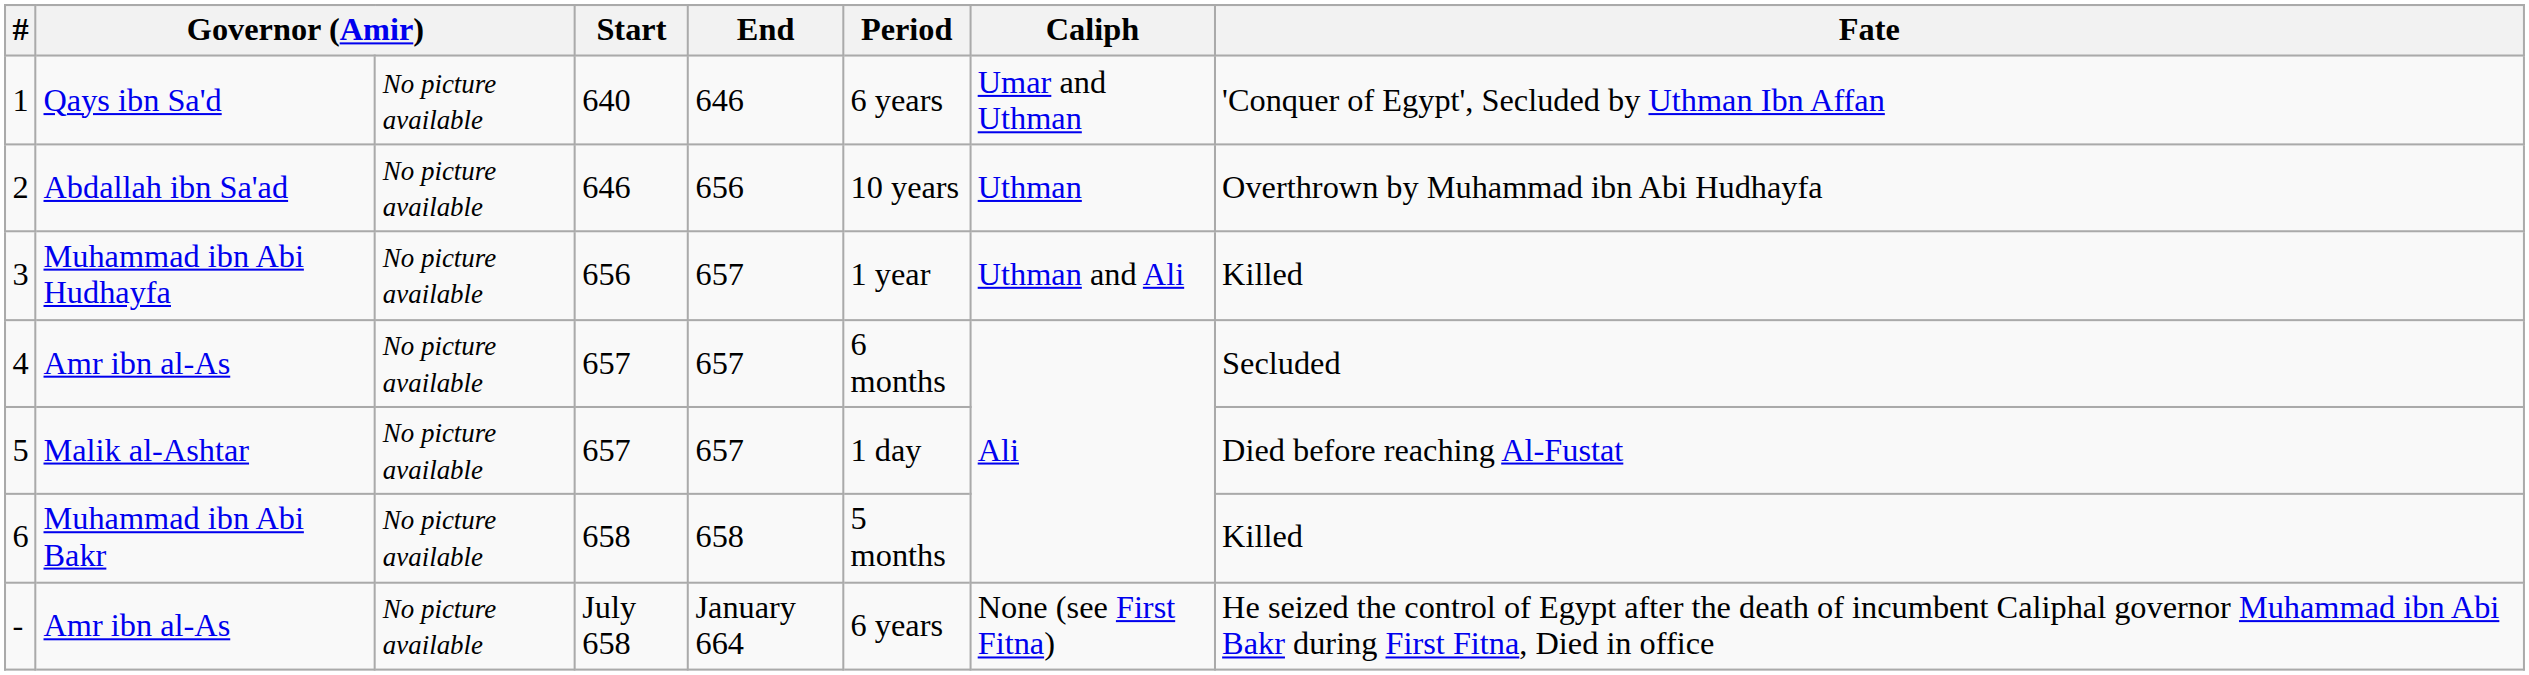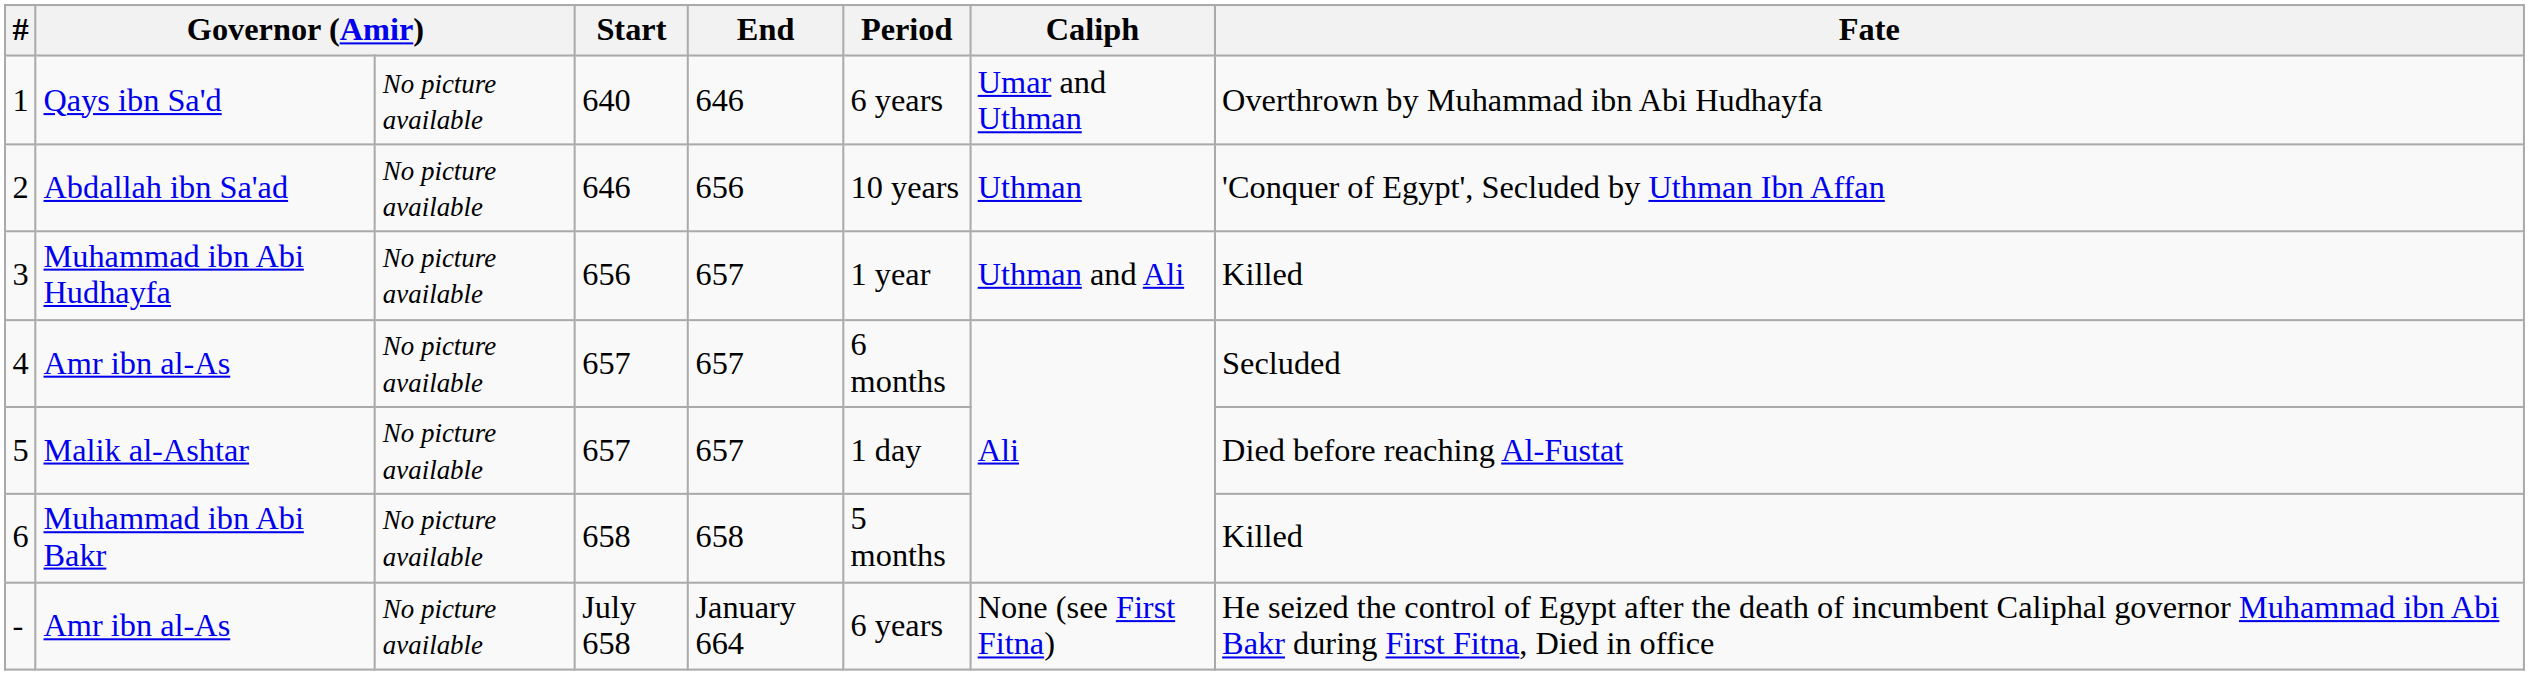1 | Fate: 'Conquer of Egypt', Secluded by Uthman Ibn Affan -> Overthrown by Muhammad ibn Abi Hudhayfa
2 | Fate: Overthrown by Muhammad ibn Abi Hudhayfa -> 'Conquer of Egypt', Secluded by Uthman Ibn Affan
